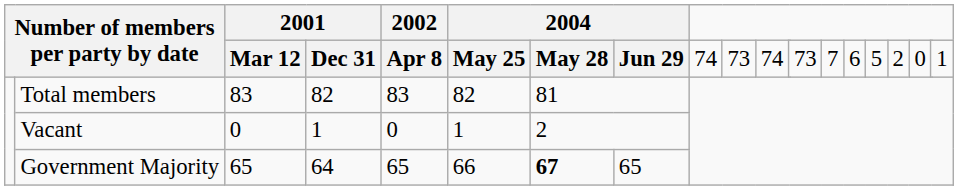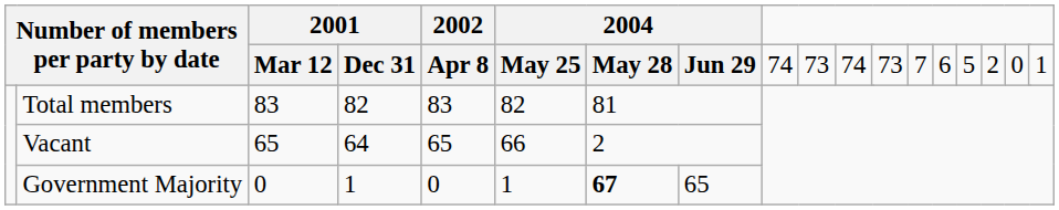Vacant | column 3: 0 -> 65
Vacant | column 4: 1 -> 64
Vacant | 2002: 0 -> 65
Vacant | column 6: 1 -> 66
Government Majority | column 3: 65 -> 0
Government Majority | column 4: 64 -> 1
Government Majority | 2002: 65 -> 0
Government Majority | column 6: 66 -> 1
